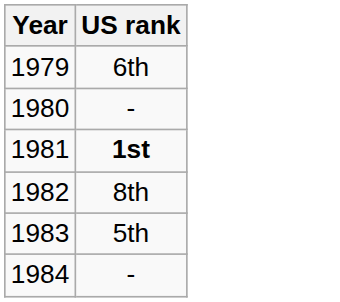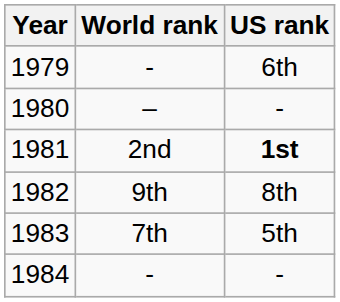+ column: World rank | - | – | 2nd | 9th | 7th | -
